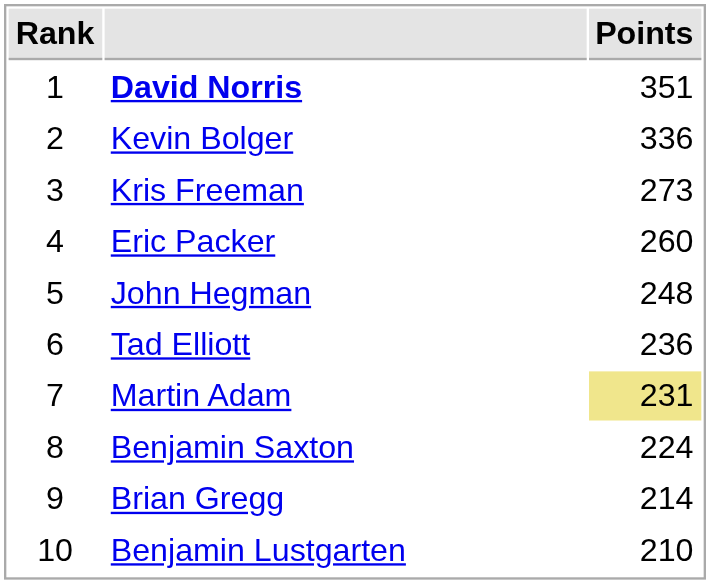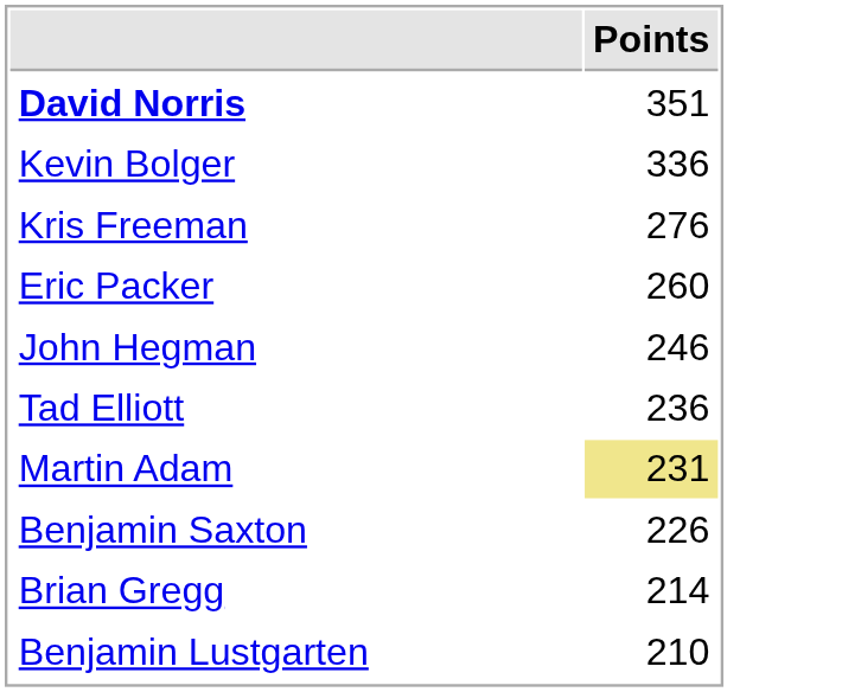- column: Rank | 1 | 2 | 3 | 4 | 5 | 6 | 7 | 8 | 9 | 10
Kris Freeman | Points: 273 -> 276
John Hegman | Points: 248 -> 246
Benjamin Saxton | Points: 224 -> 226
